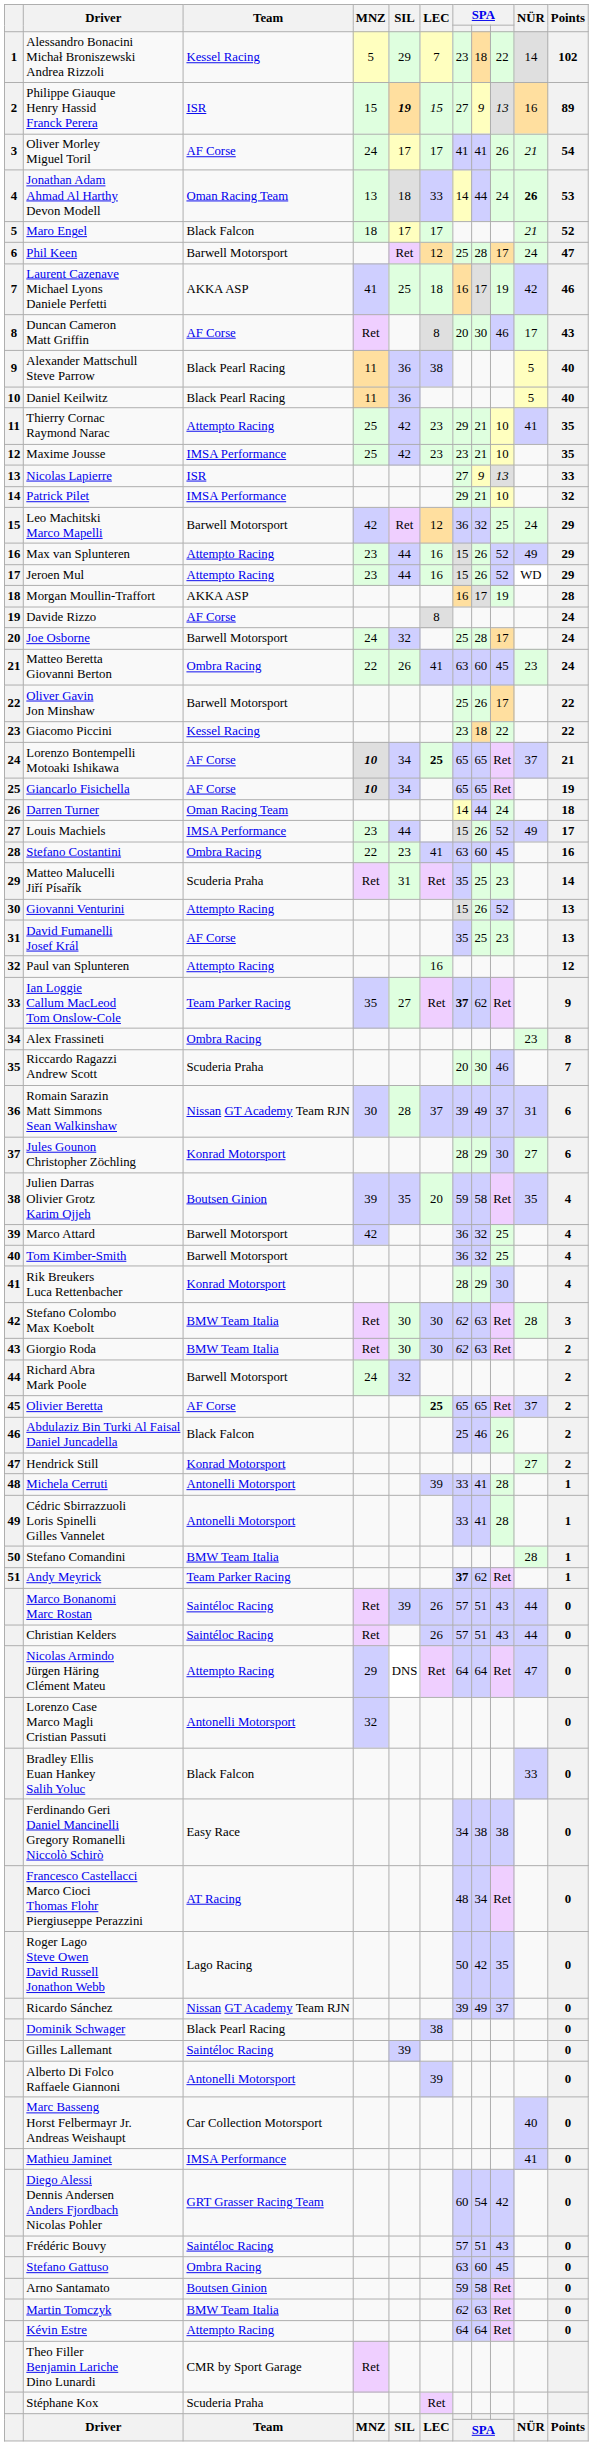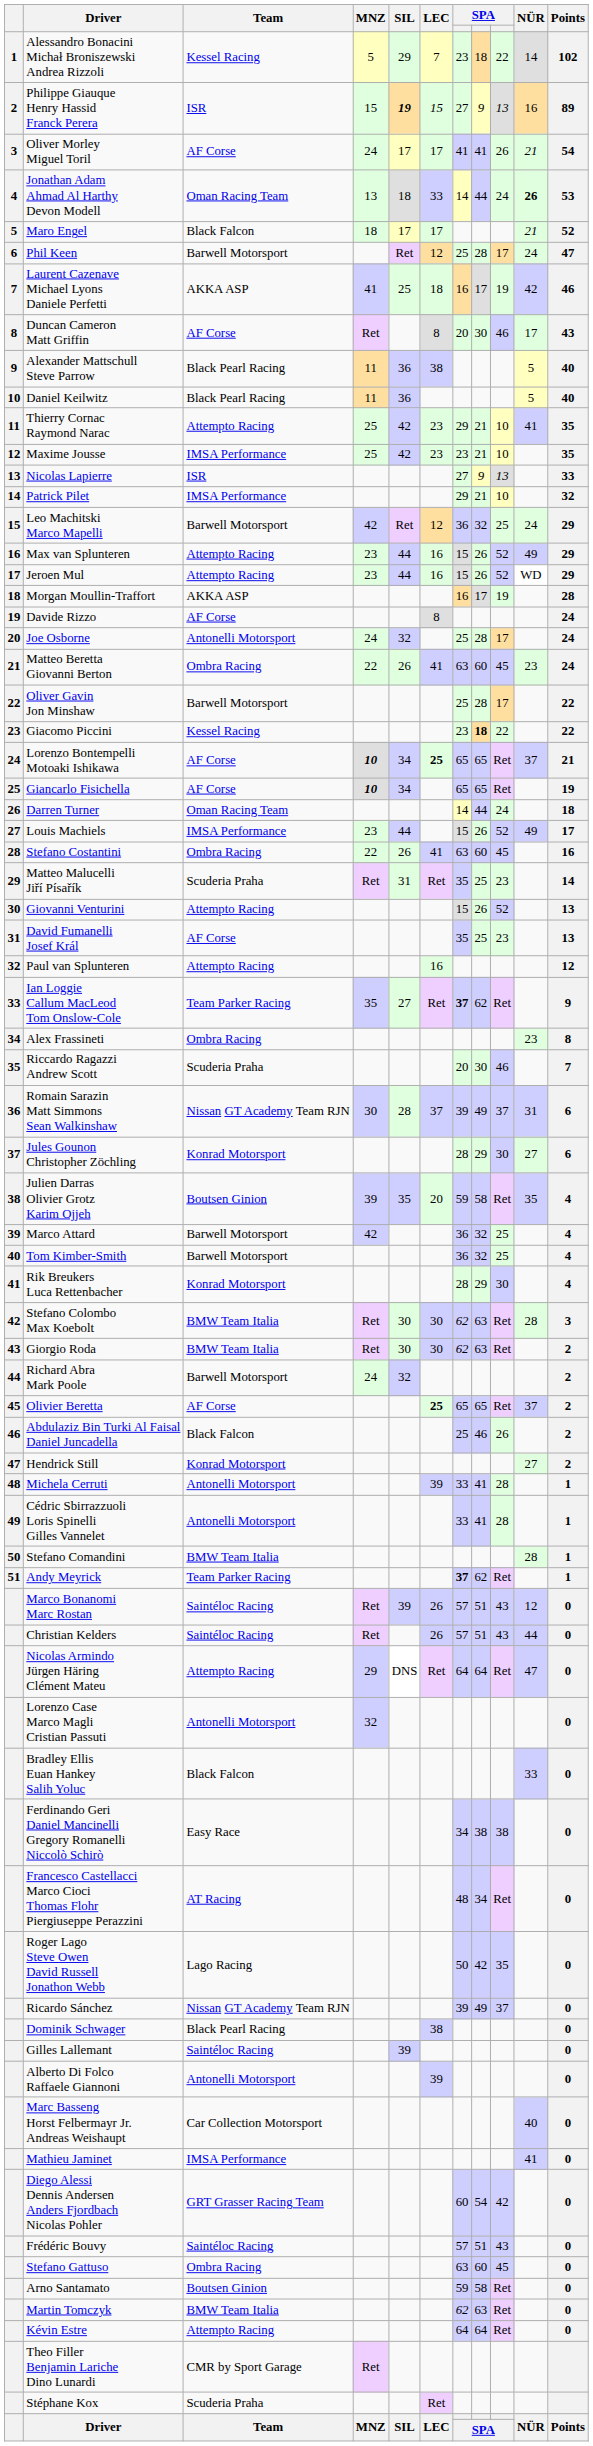Joe Osborne | Team: Barwell Motorsport -> Antonelli Motorsport
Oliver Gavin Jon Minshaw | column 8: 26 -> 28
Giacomo Piccini | column 8: normal -> bold
Stefano Costantini | SIL: 23 -> 26
Marco Bonanomi Marc Rostan | NÜR: 44 -> 12
